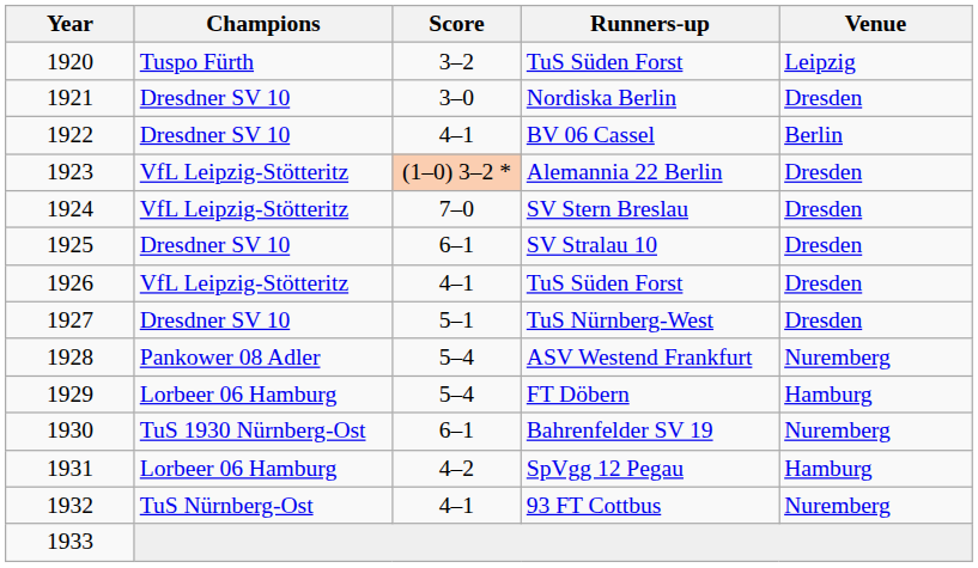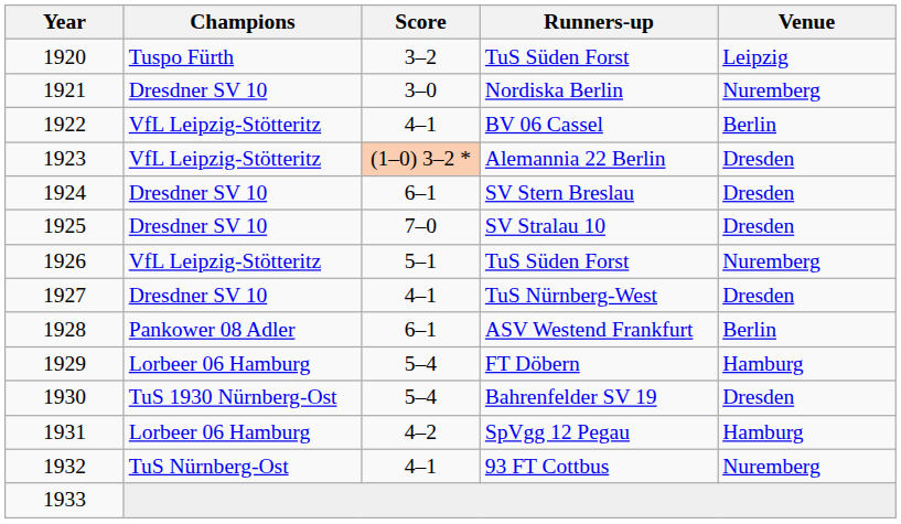Nordiska Berlin | Venue: Dresden -> Nuremberg
BV 06 Cassel | Champions: Dresdner SV 10 -> VfL Leipzig-Stötteritz
SV Stern Breslau | Champions: VfL Leipzig-Stötteritz -> Dresdner SV 10
SV Stern Breslau | Score: 7–0 -> 6–1
SV Stralau 10 | Score: 6–1 -> 7–0
1926 / TuS Süden Forst | Score: 4–1 -> 5–1
1926 / TuS Süden Forst | Venue: Dresden -> Nuremberg
TuS Nürnberg-West | Score: 5–1 -> 4–1
ASV Westend Frankfurt | Score: 5–4 -> 6–1
ASV Westend Frankfurt | Venue: Nuremberg -> Berlin
Bahrenfelder SV 19 | Score: 6–1 -> 5–4
Bahrenfelder SV 19 | Venue: Nuremberg -> Dresden
